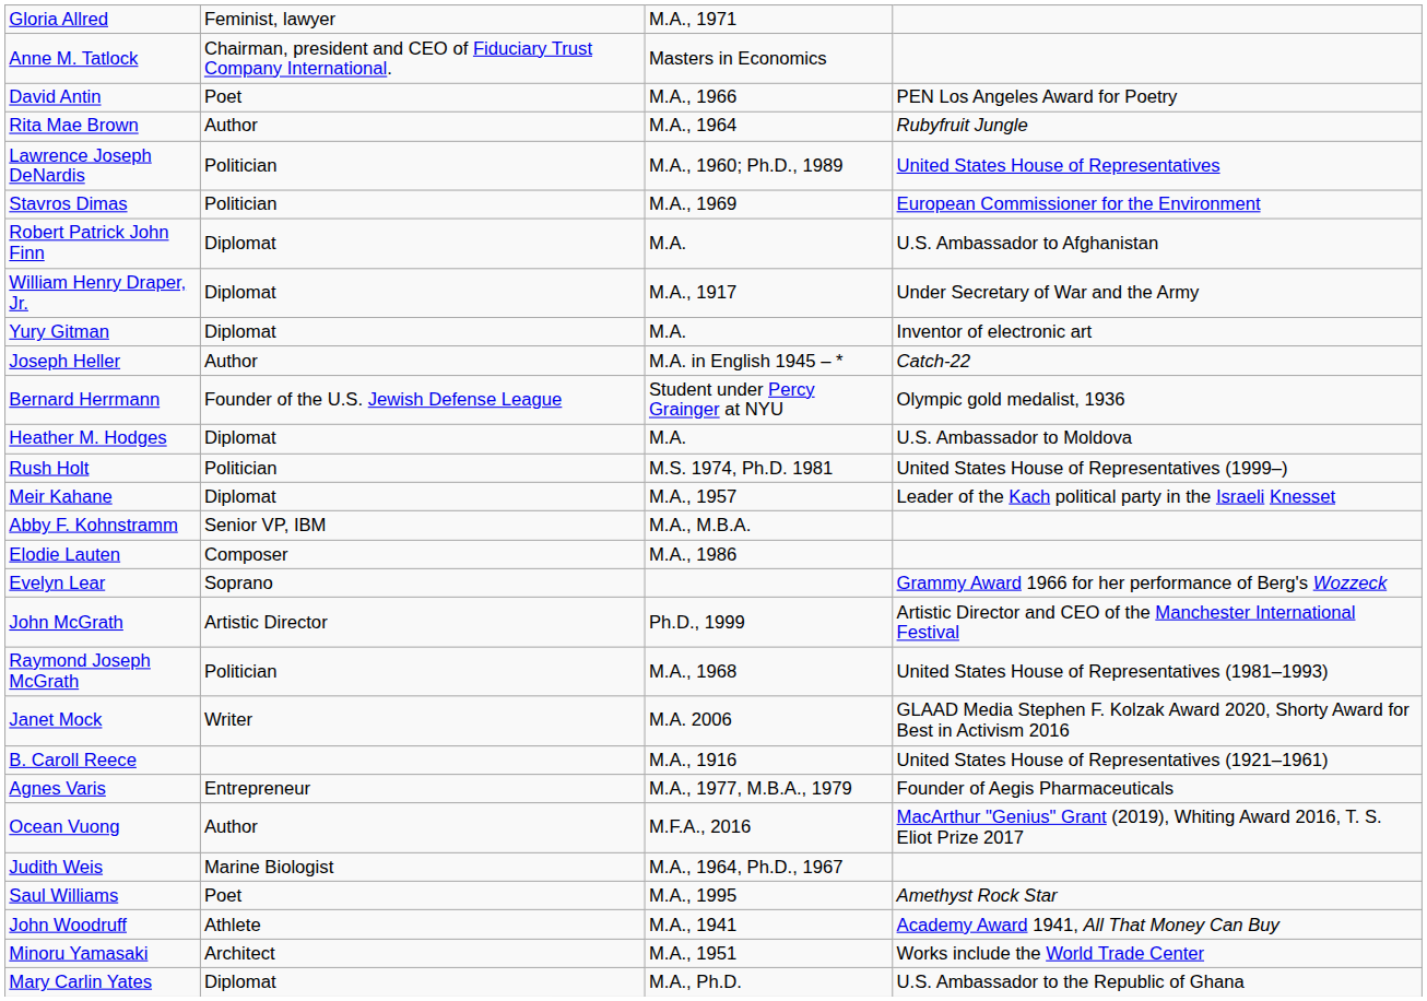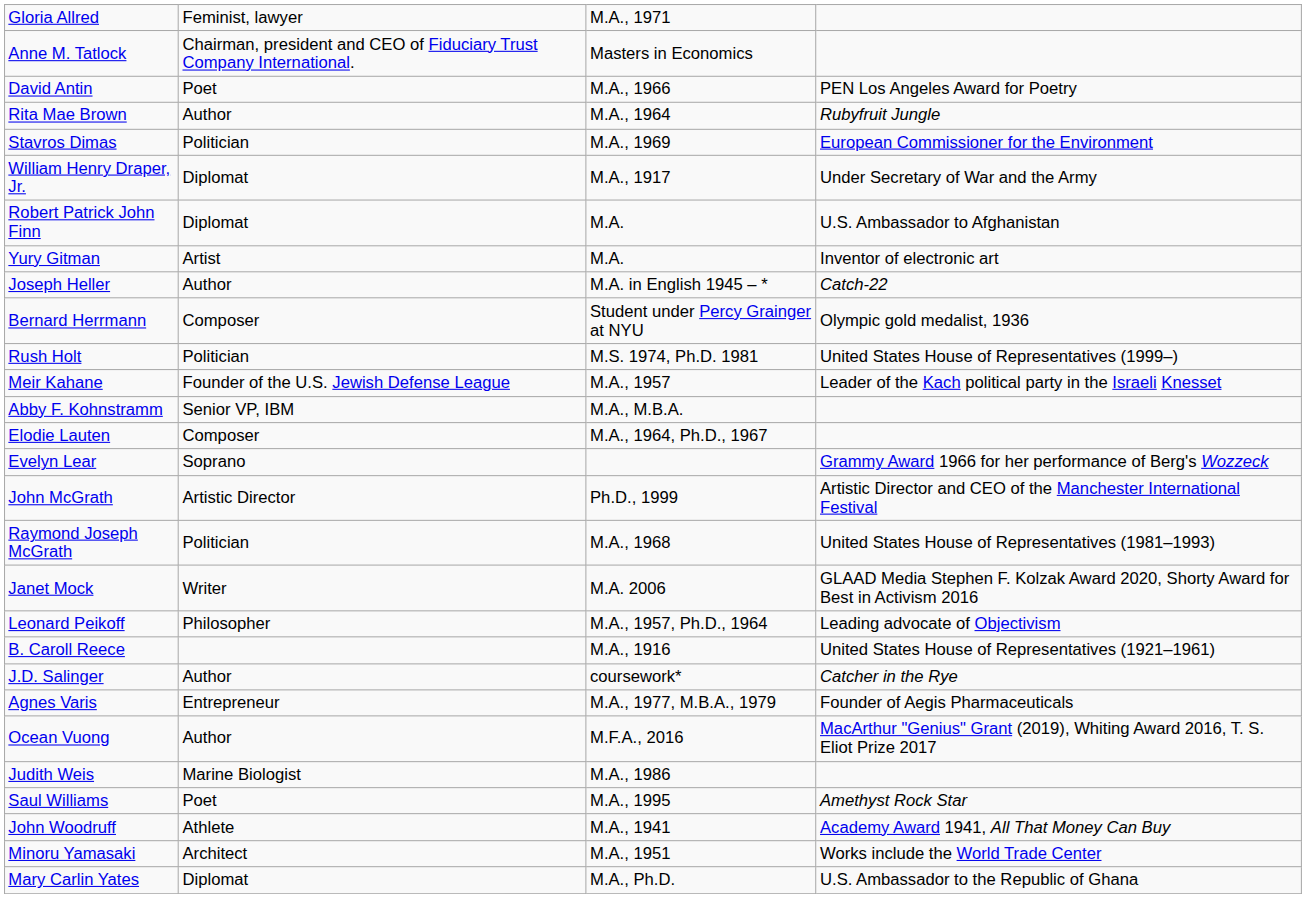- row: Lawrence Joseph DeNardis | Politician | M.A., 1960; Ph.D., 1989 | United States House of Representatives
rows swapped: William Henry Draper, Jr. <-> Robert Patrick John Finn
Yury Gitman | column 2: Diplomat -> Artist
Bernard Herrmann | column 2: Founder of the U.S. Jewish Defense League -> Composer
- row: Heather M. Hodges | Diplomat | M.A. | U.S. Ambassador to Moldova
Meir Kahane | column 2: Diplomat -> Founder of the U.S. Jewish Defense League
Elodie Lauten | column 3: M.A., 1986 -> M.A., 1964, Ph.D., 1967
+ row: Leonard Peikoff | Philosopher | M.A., 1957, Ph.D., 1964 | Leading advocate of Objectivism
+ row: J.D. Salinger | Author | coursework* | Catcher in the Rye
Judith Weis | column 3: M.A., 1964, Ph.D., 1967 -> M.A., 1986
